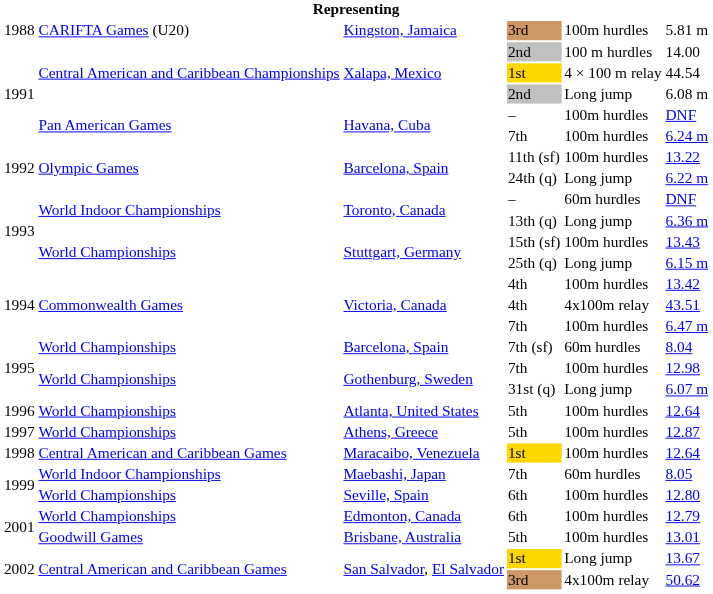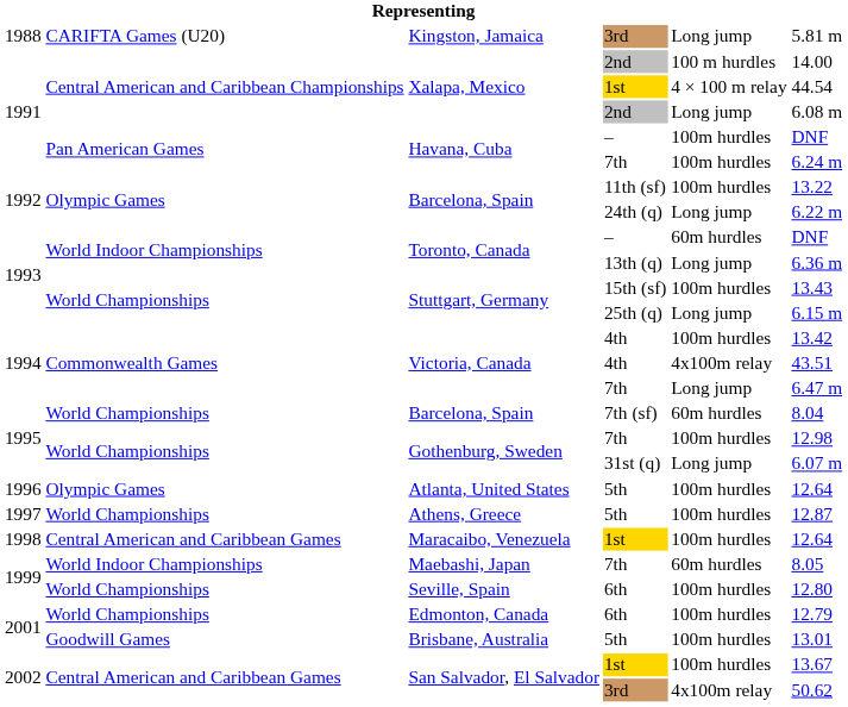Kingston, Jamaica | column 5: 100m hurdles -> Long jump
Victoria, Canada / 7th | column 5: 100m hurdles -> Long jump
Atlanta, United States | column 2: World Championships -> Olympic Games
San Salvador, El Salvador / 1st | column 5: Long jump -> 100m hurdles
